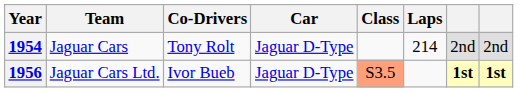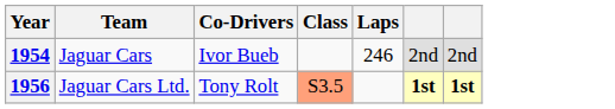- column: Car | Jaguar D-Type | Jaguar D-Type
1954 | Co-Drivers: Tony Rolt -> Ivor Bueb
1954 | Laps: 214 -> 246
1956 | Co-Drivers: Ivor Bueb -> Tony Rolt
